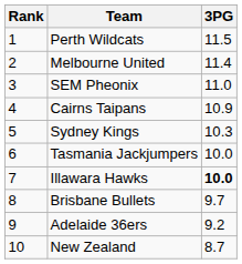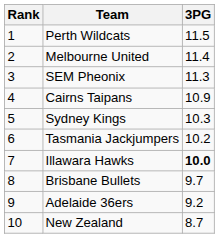SEM Pheonix | 3PG: 11.0 -> 11.3
Tasmania Jackjumpers | 3PG: 10.0 -> 10.2
